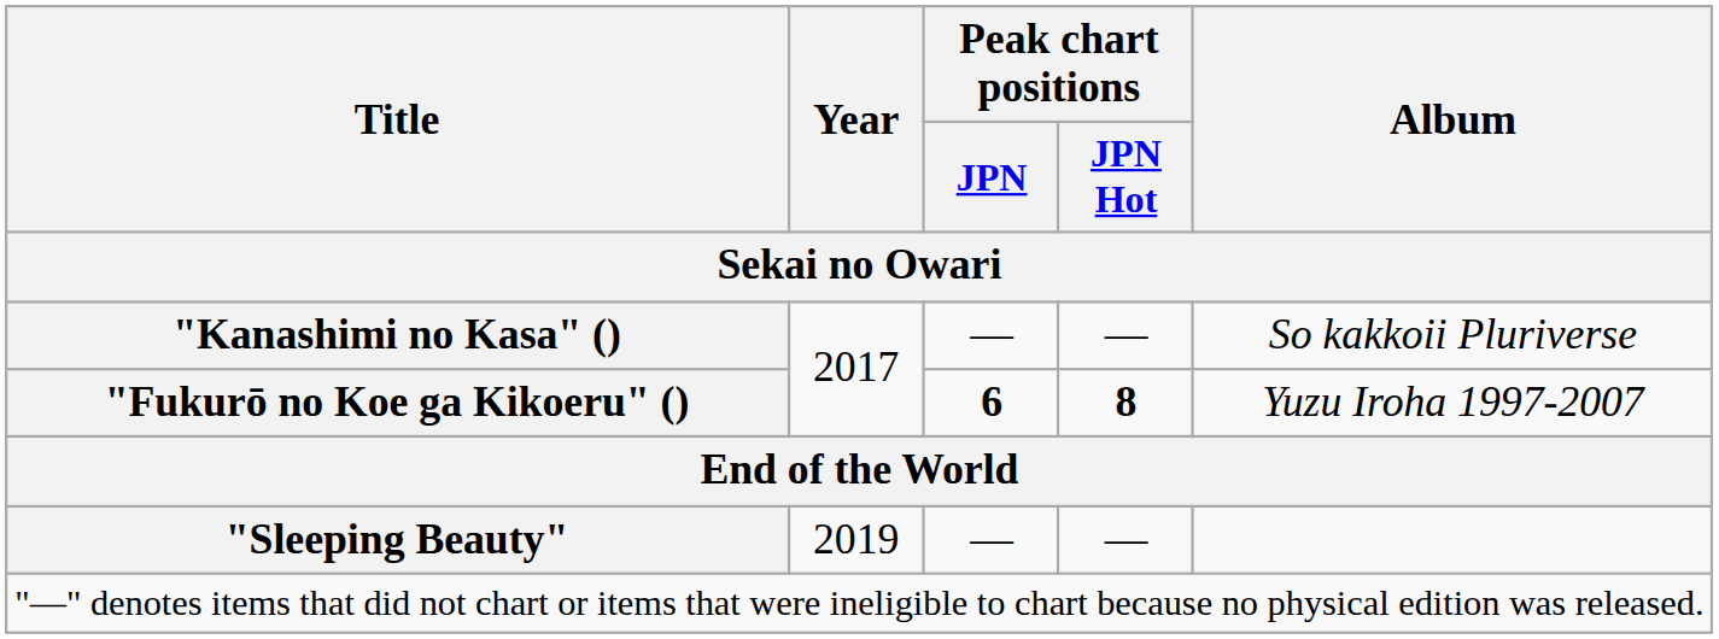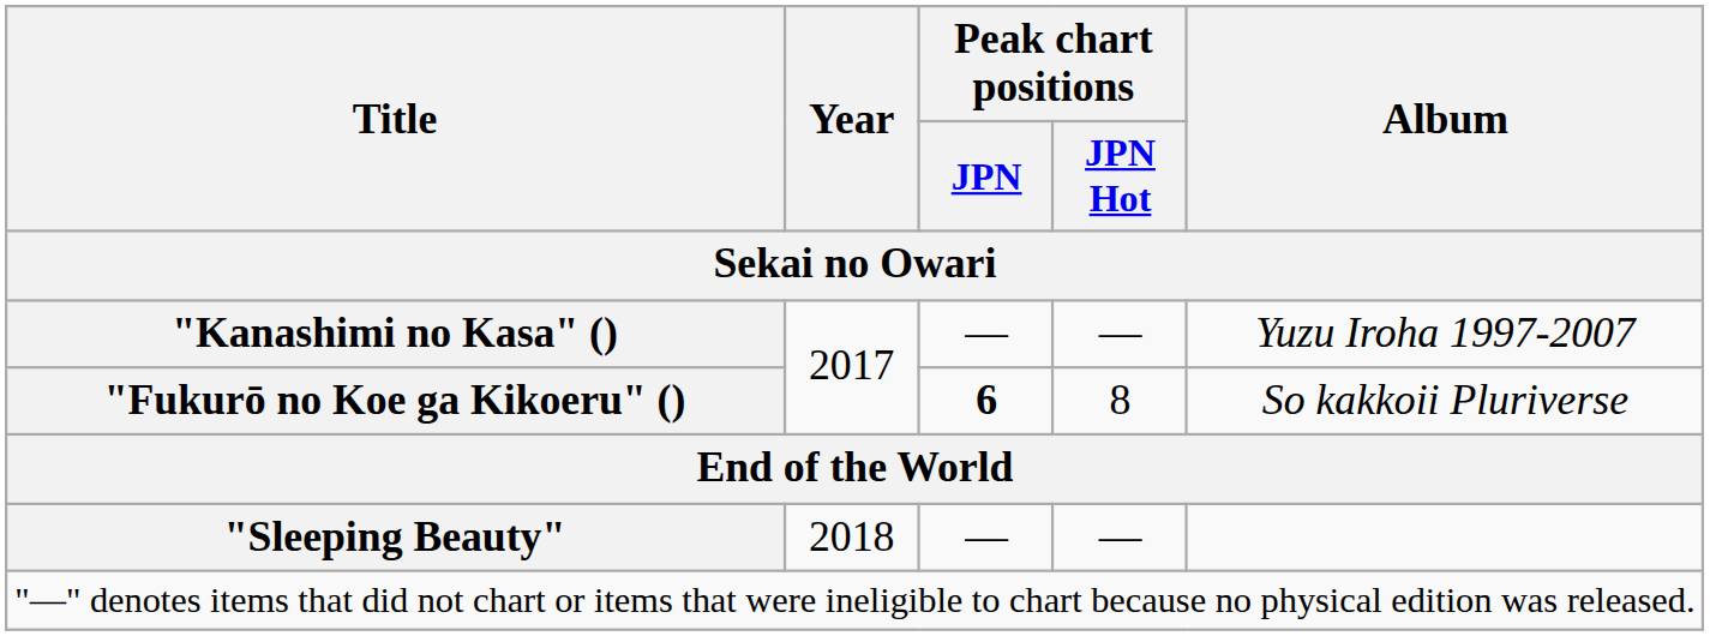"Kanashimi no Kasa" () | Album: So kakkoii Pluriverse -> Yuzu Iroha 1997-2007
"Fukurō no Koe ga Kikoeru" () | Peak chart positions / JPN Hot: bold -> normal
"Fukurō no Koe ga Kikoeru" () | Album: Yuzu Iroha 1997-2007 -> So kakkoii Pluriverse
"Sleeping Beauty" | Year: 2019 -> 2018
